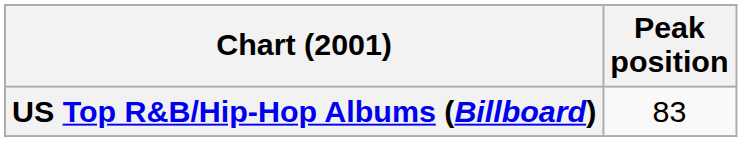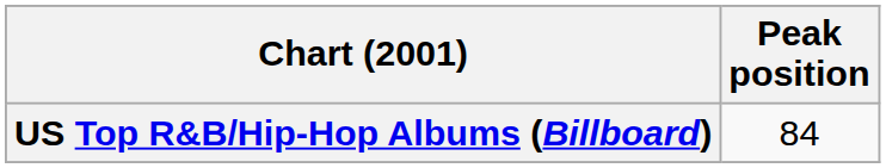US Top R&B/Hip-Hop Albums (Billboard) | Peak position: 83 -> 84
